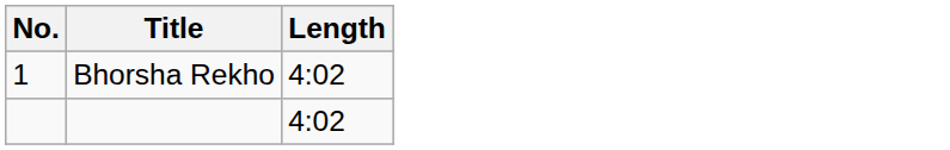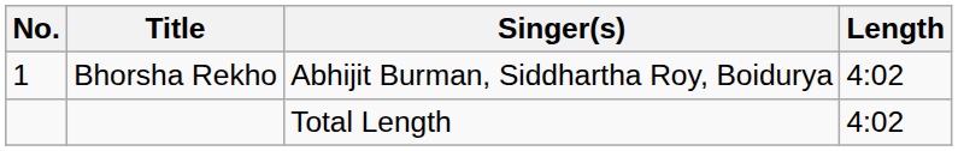+ column: Singer(s) | Abhijit Burman, Siddhartha Roy, Boidurya | Total Length
